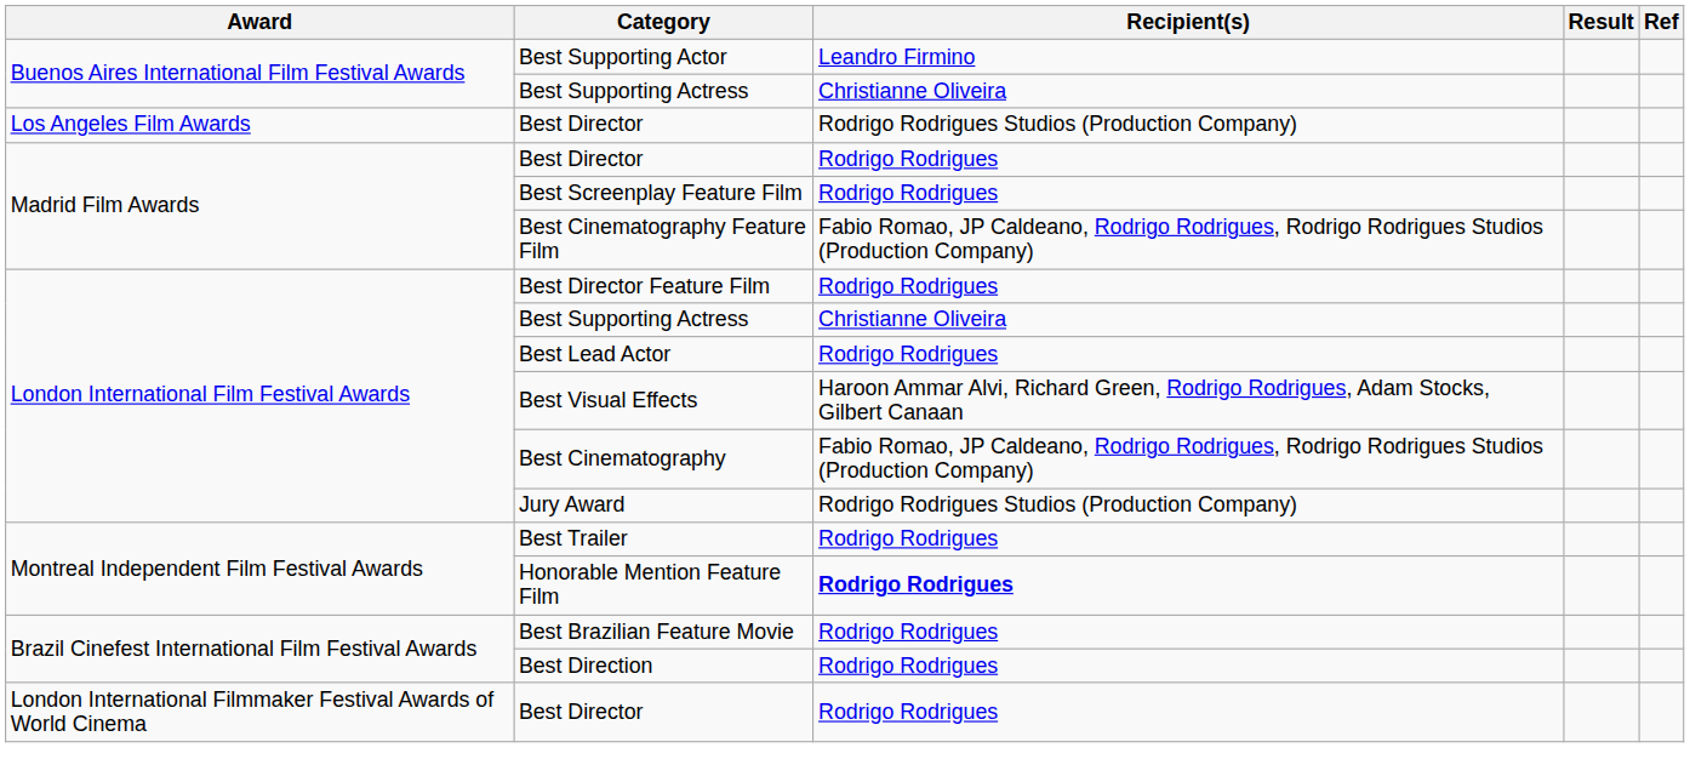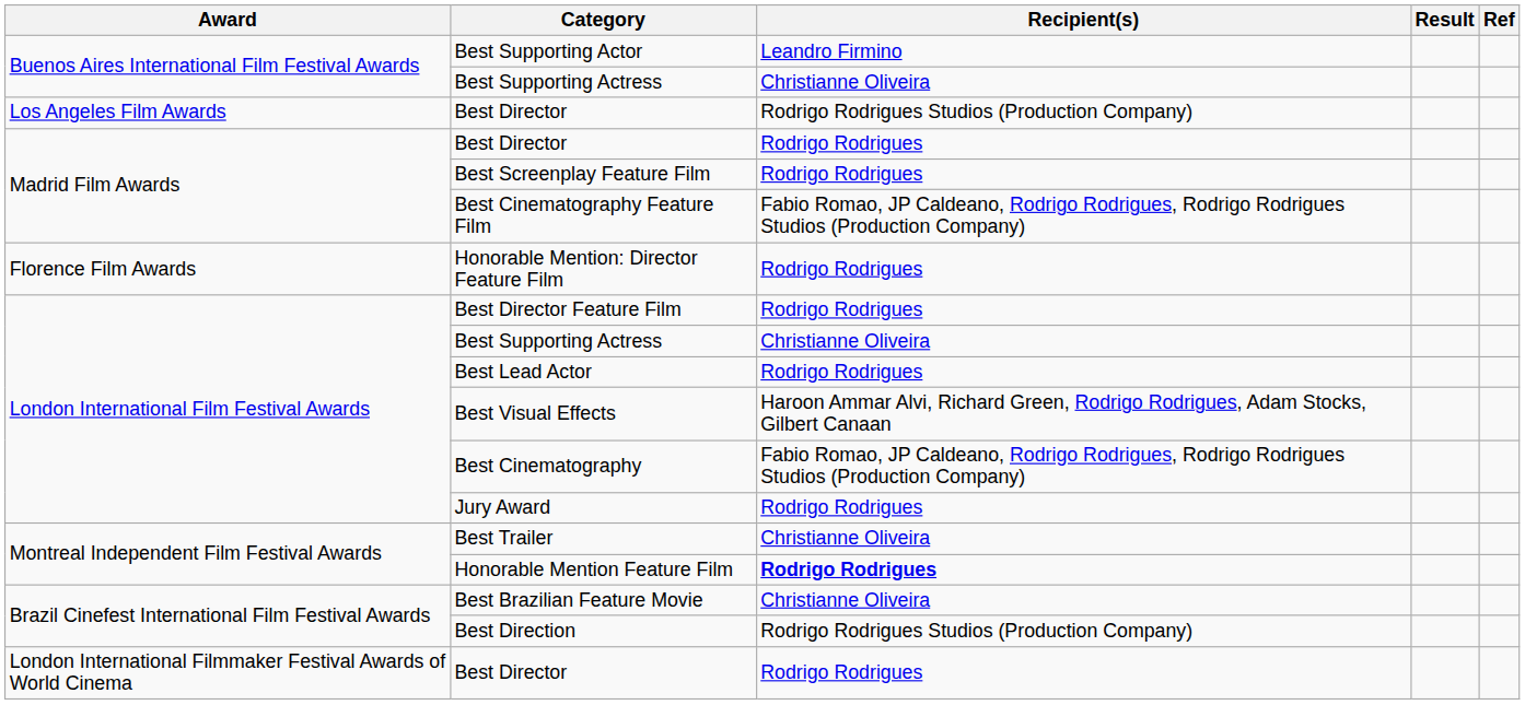+ row: Florence Film Awards | Honorable Mention: Director Feature Film | Rodrigo Rodrigues
Jury Award | Recipient(s): Rodrigo Rodrigues Studios (Production Company) -> Rodrigo Rodrigues
Best Trailer | Recipient(s): Rodrigo Rodrigues -> Christianne Oliveira
Best Brazilian Feature Movie | Recipient(s): Rodrigo Rodrigues -> Christianne Oliveira
Best Direction | Recipient(s): Rodrigo Rodrigues -> Rodrigo Rodrigues Studios (Production Company)
